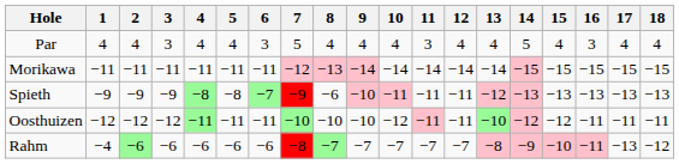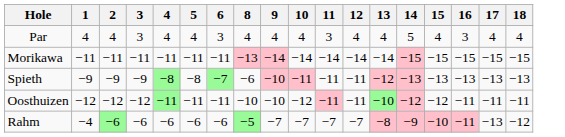- column: 7 | 5 | −12 | −9 | −10 | −8
Rahm | 8: −7 -> −5
